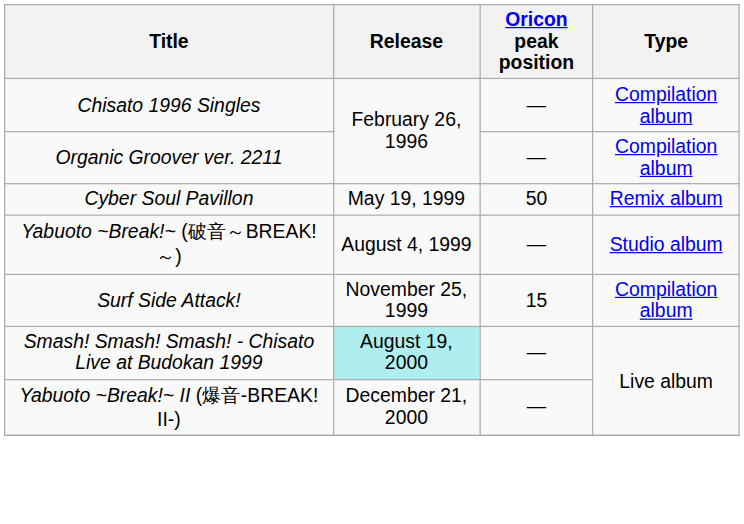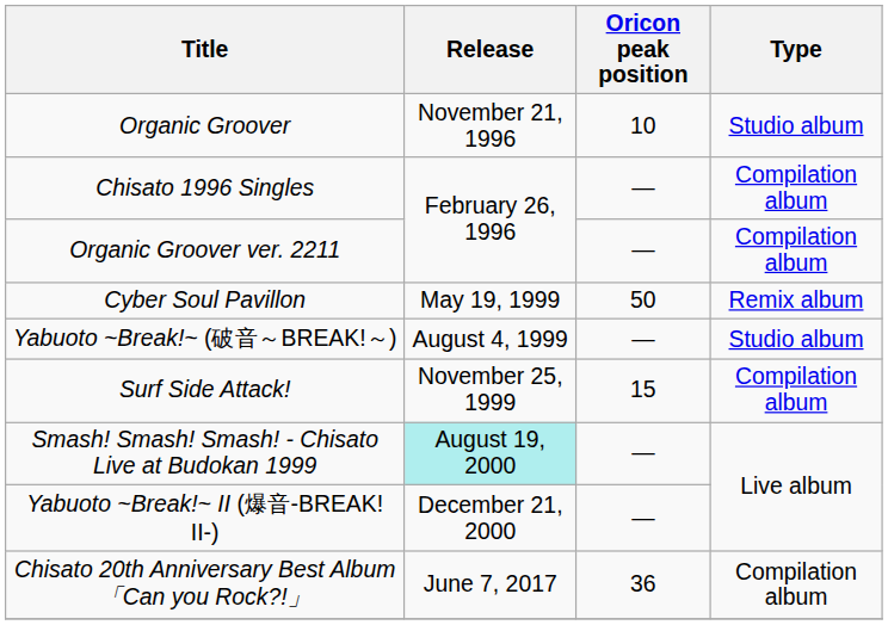+ row: Organic Groover | November 21, 1996 | 10 | Studio album
+ row: Chisato 20th Anniversary Best Album「Can you Rock?!」 | June 7, 2017 | 36 | Compilation album
